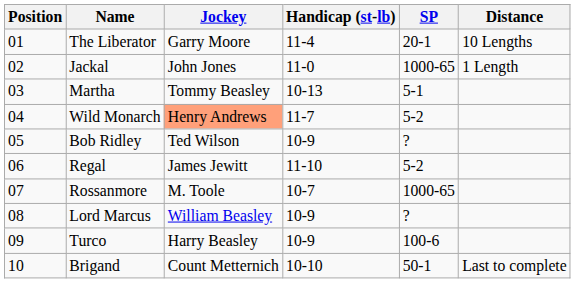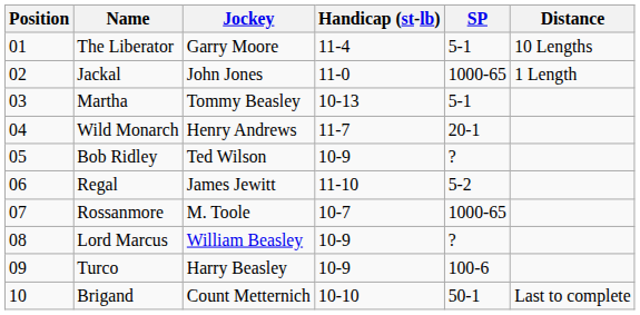The Liberator | SP: 20-1 -> 5-1
Wild Monarch | Jockey: lightsalmon background -> no background
Wild Monarch | SP: 5-2 -> 20-1
